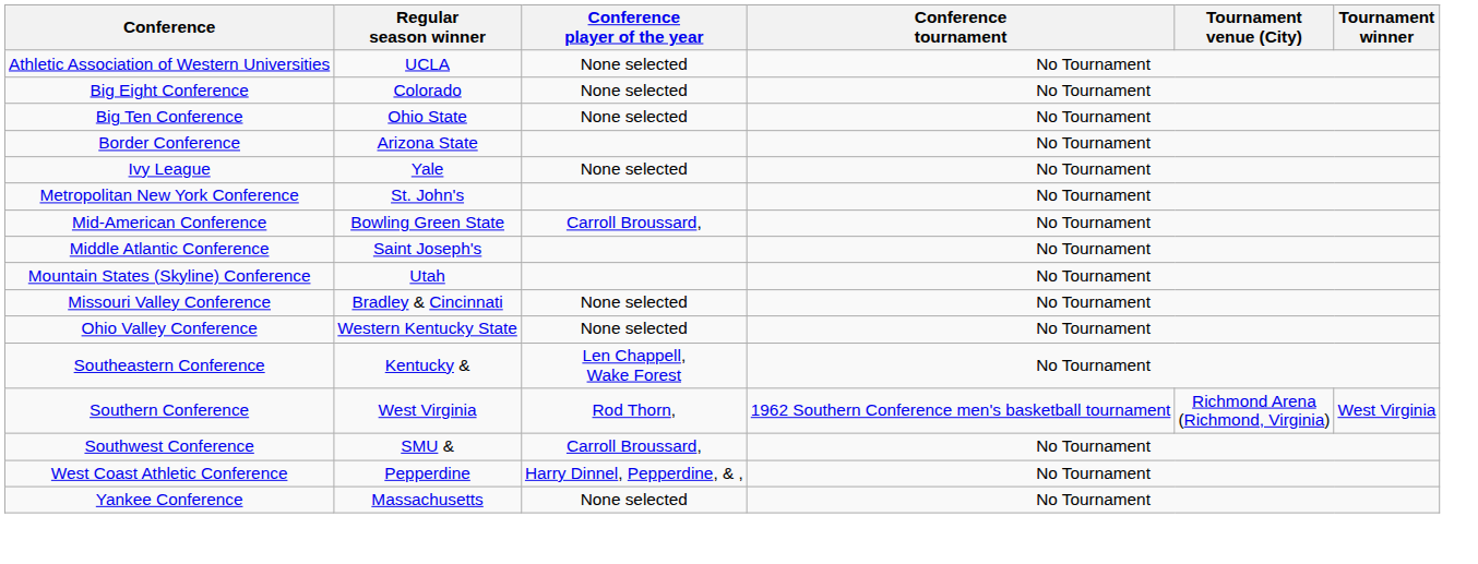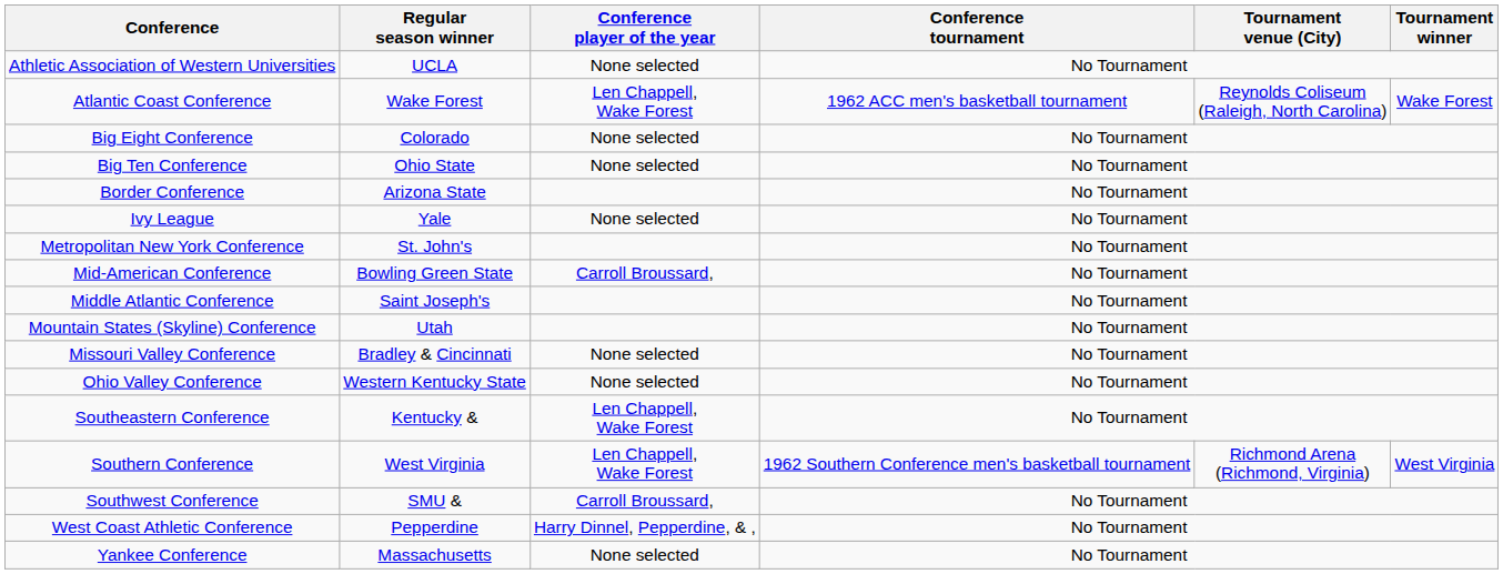+ row: Atlantic Coast Conference | Wake Forest | Len Chappell, Wake Forest | 1962 ACC men's basketball tournament | Reynolds Coliseum (Raleigh, North Carolina) | Wake Forest
Southern Conference | Conference player of the year: Rod Thorn, -> Len Chappell, Wake Forest
